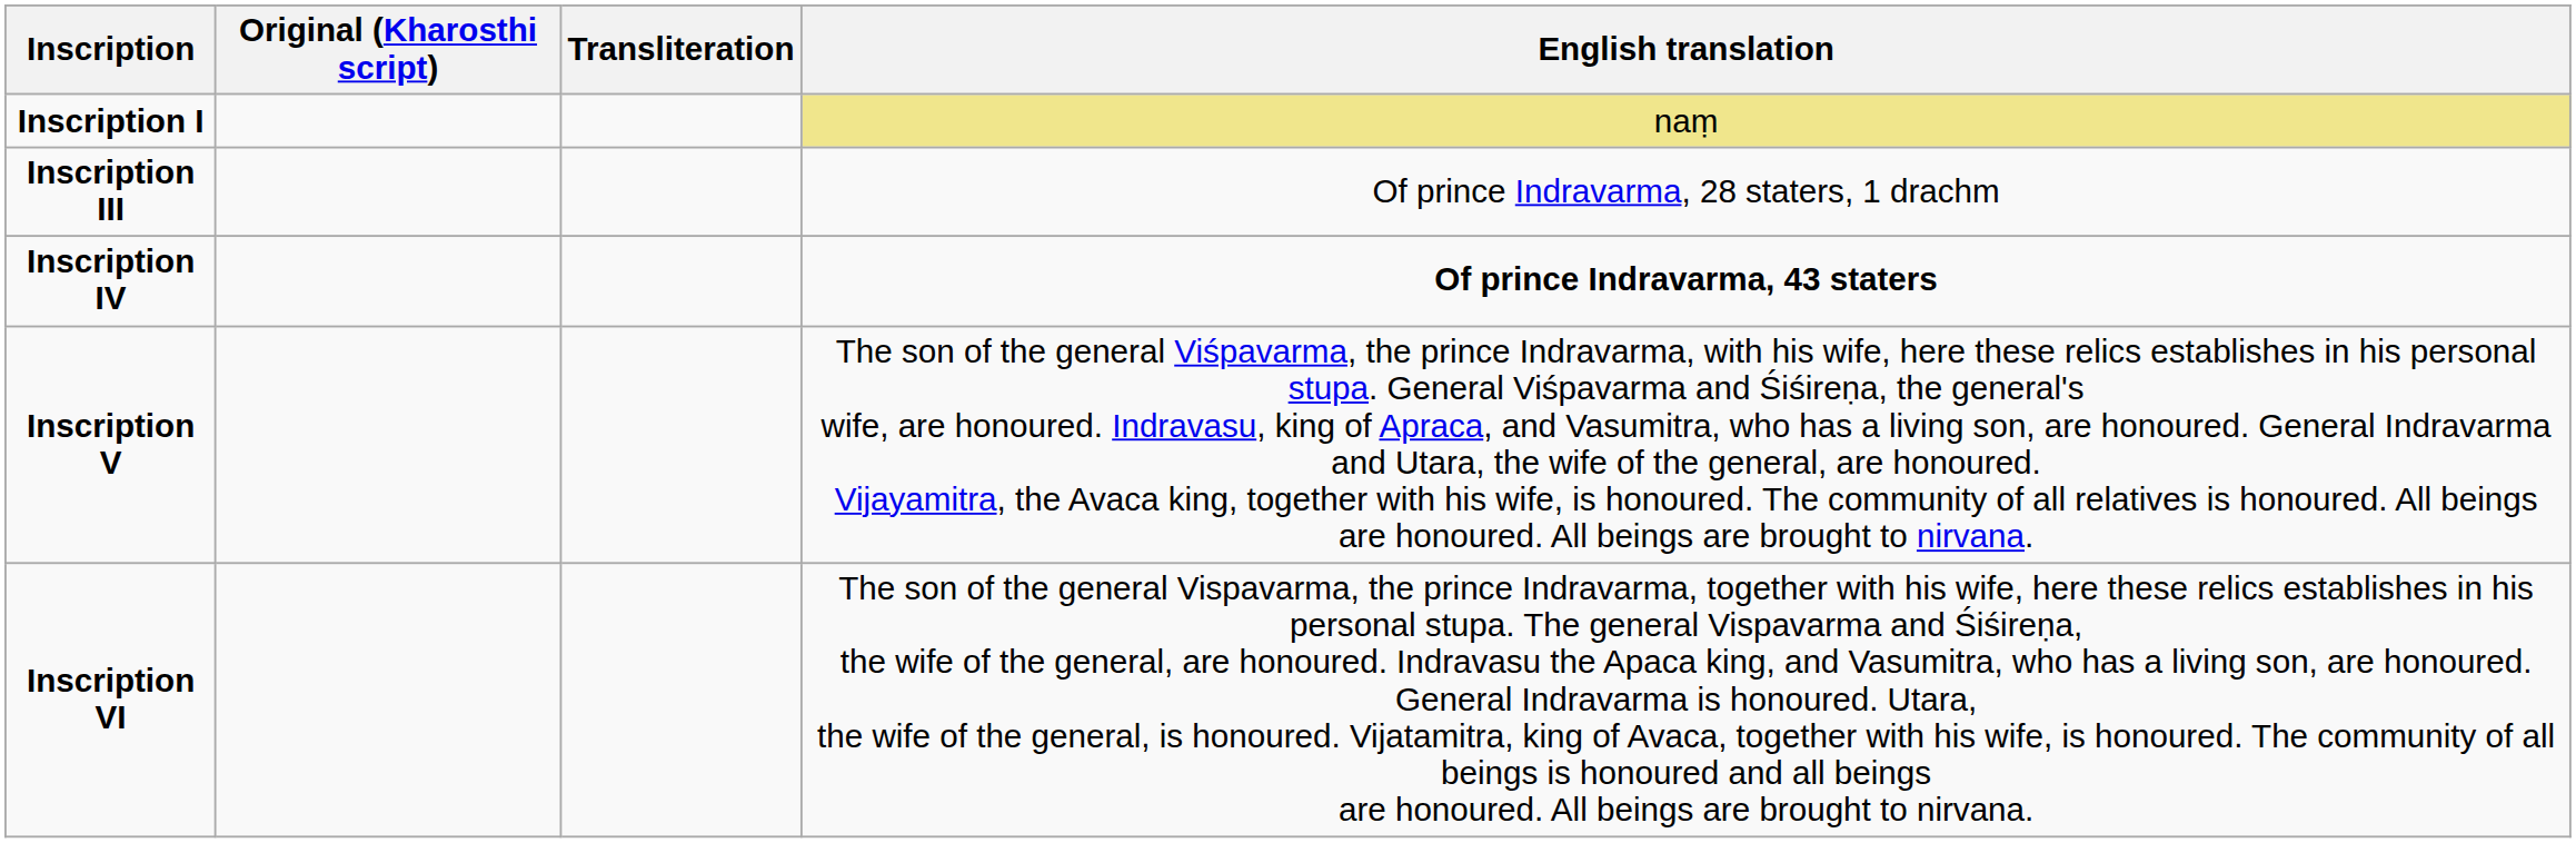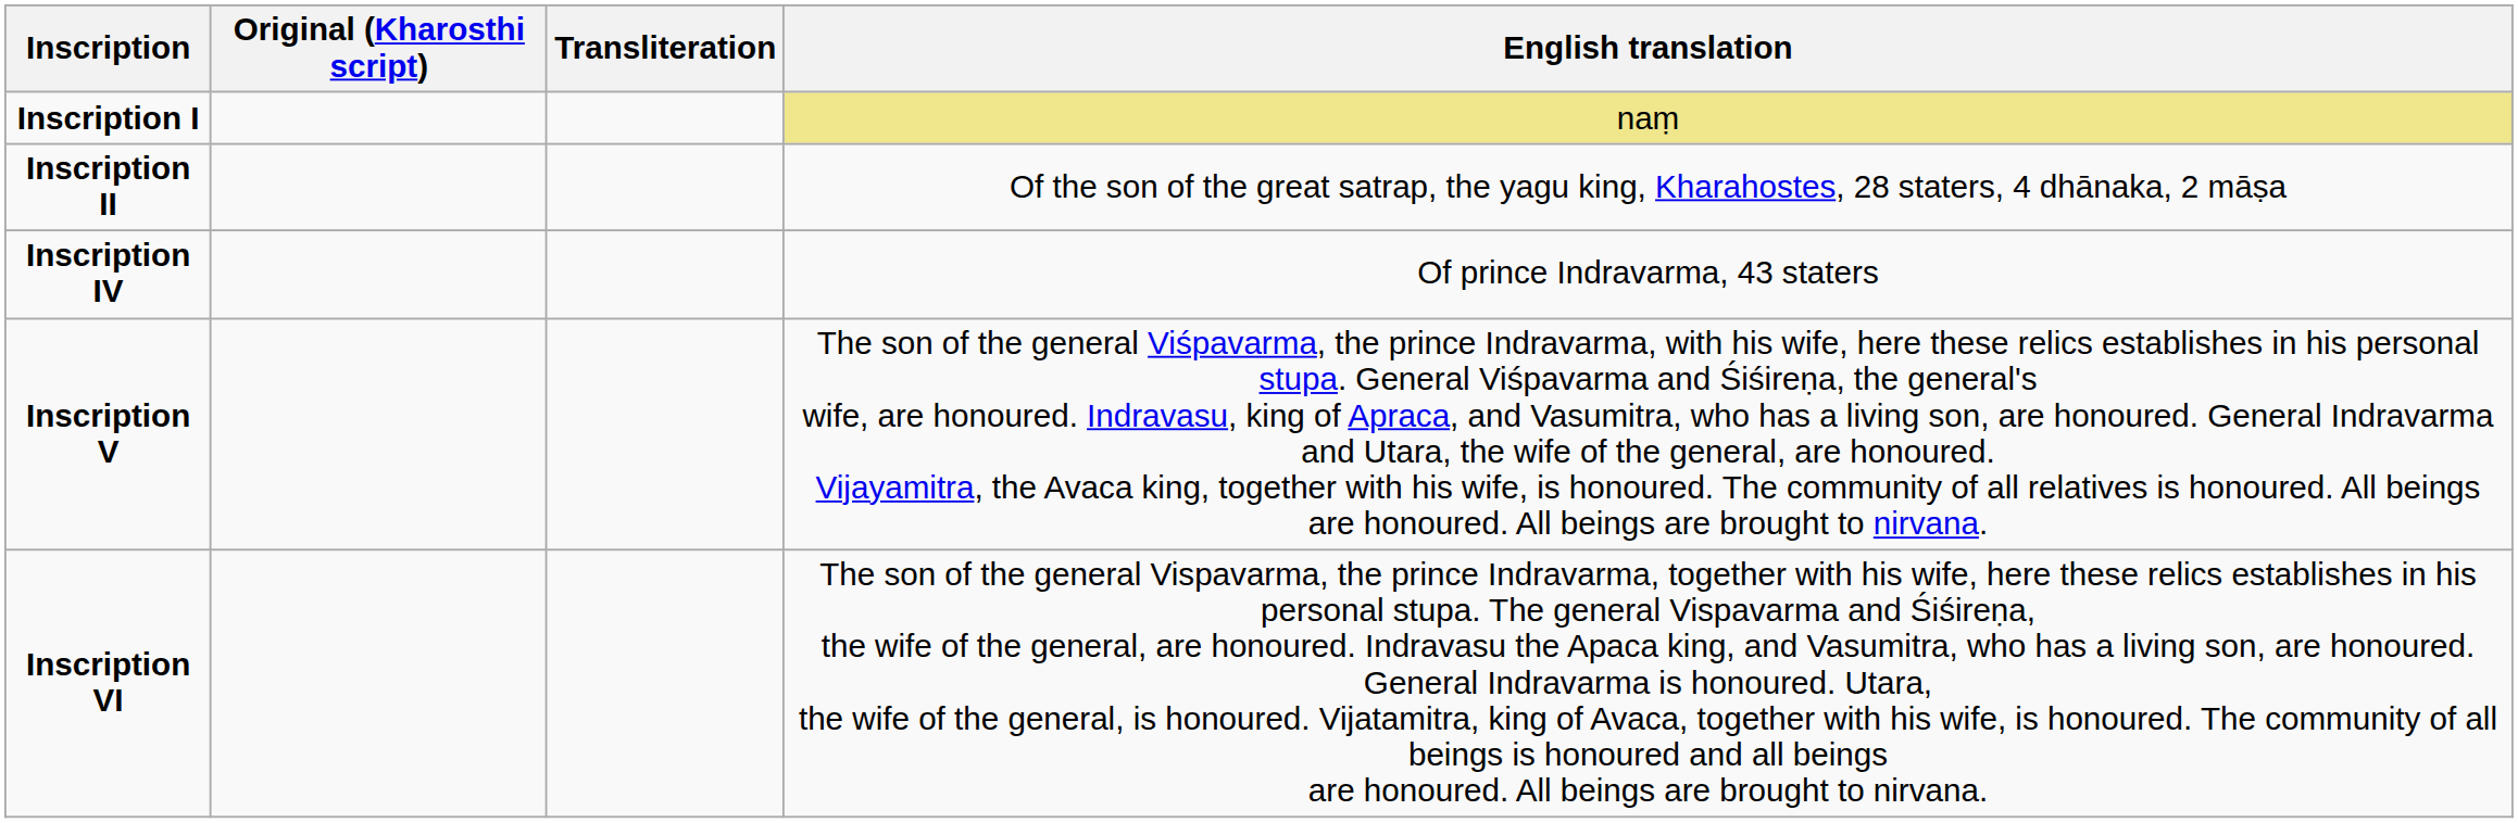+ row: Inscription II | Of the son of the great satrap, the yagu king, Kharahostes, 28 staters, 4 dhānaka, 2 māṣa
- row: Inscription III | Of prince Indravarma, 28 staters, 1 drachm
Inscription IV | English translation: bold -> normal
